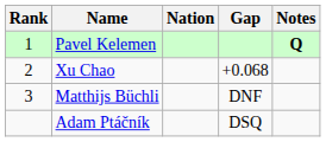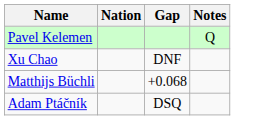- column: Rank | 1 | 2 | 3
Pavel Kelemen | Notes: bold -> normal
Xu Chao | Gap: +0.068 -> DNF
Matthijs Büchli | Gap: DNF -> +0.068
